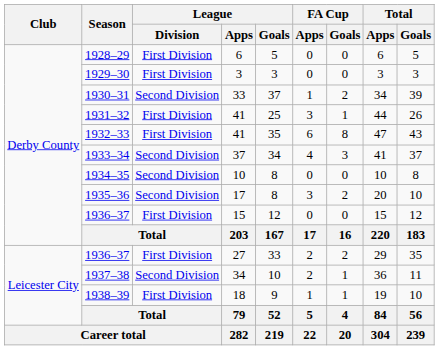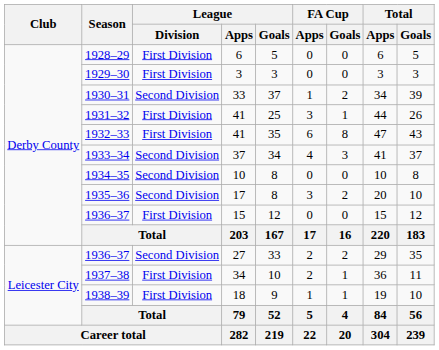1936–37 / 27 | League / Division: First Division -> Second Division
1937–38 | League / Division: Second Division -> First Division
